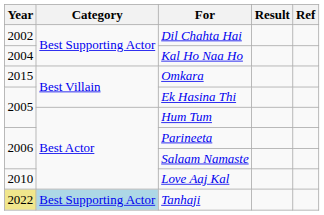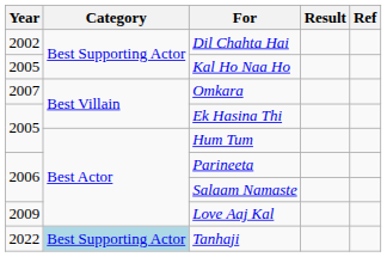Kal Ho Naa Ho | Year: 2004 -> 2005
Omkara | Year: 2015 -> 2007
Love Aaj Kal | Year: 2010 -> 2009
Tanhaji | Year: khaki background -> no background
